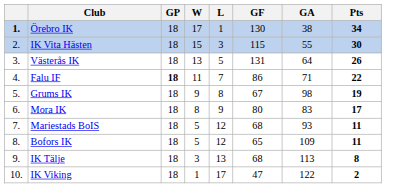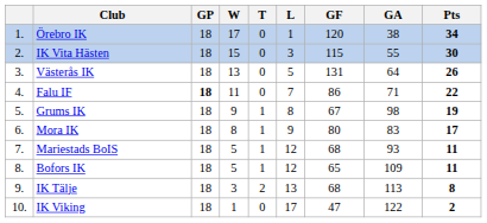+ column: T | 0 | 0 | 0 | 0 | 1 | 1 | 1 | 1 | 2 | 0
Örebro IK | column 1: bold -> normal
Örebro IK | GF: 130 -> 120
